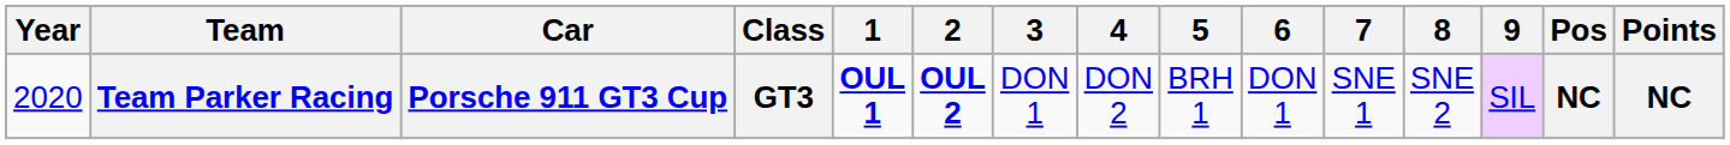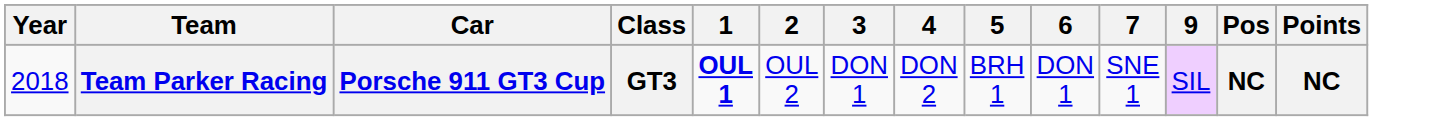- column: 8 | SNE 2
Team Parker Racing | Year: 2020 -> 2018
Team Parker Racing | 2: bold -> normal
